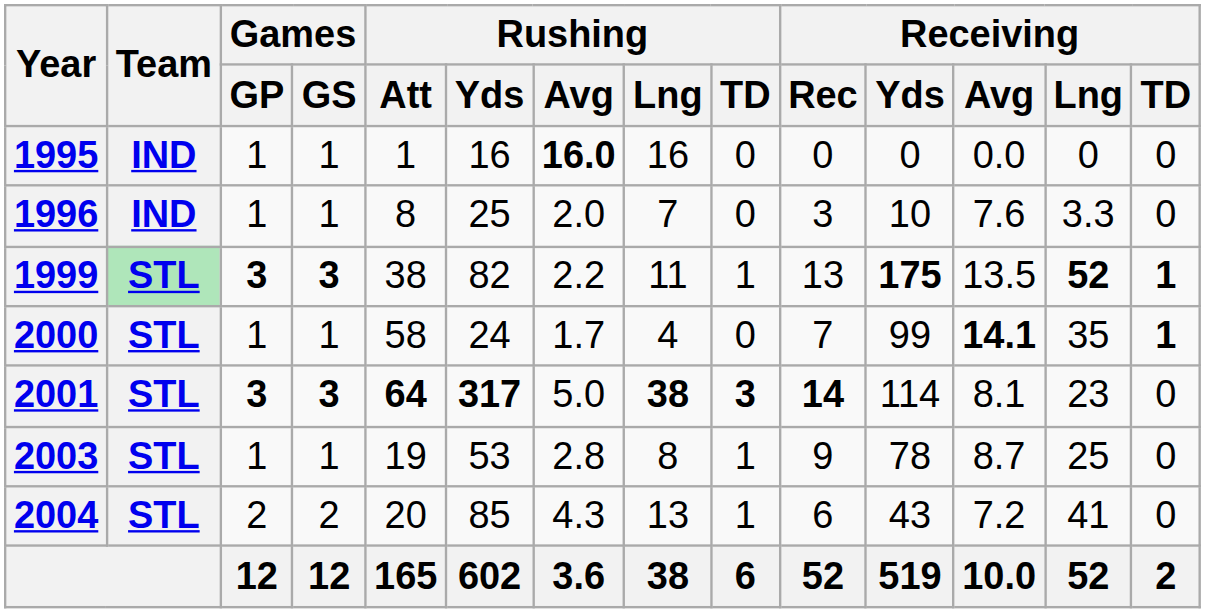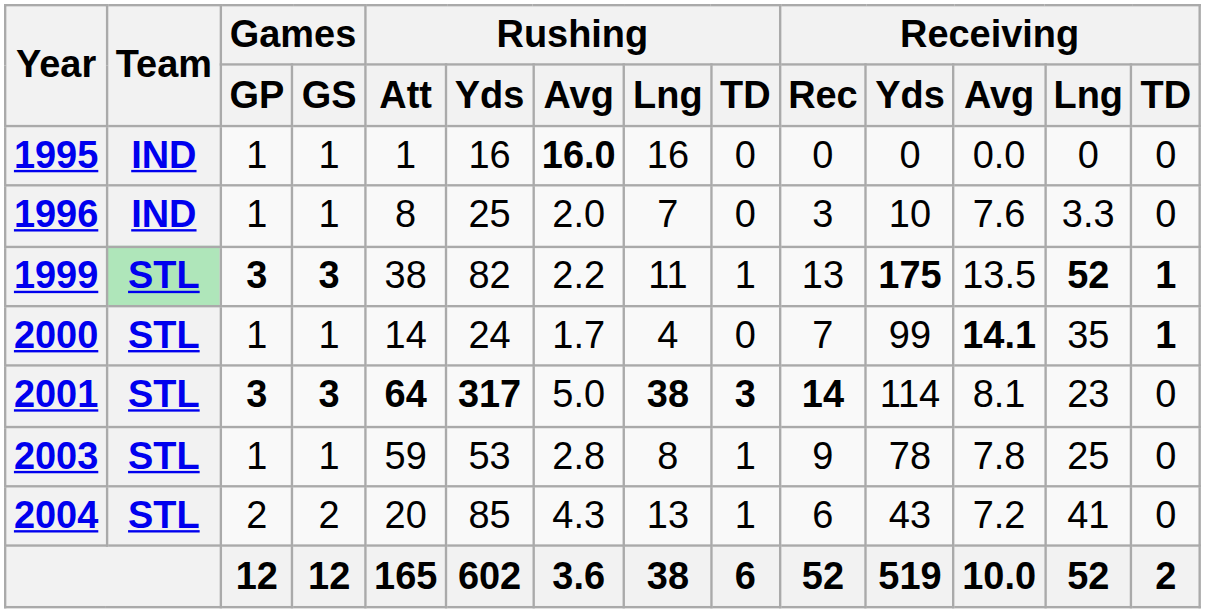2000 | Rushing / Att: 58 -> 14
2003 | Rushing / Att: 19 -> 59
2003 | Receiving / Avg: 8.7 -> 7.8
